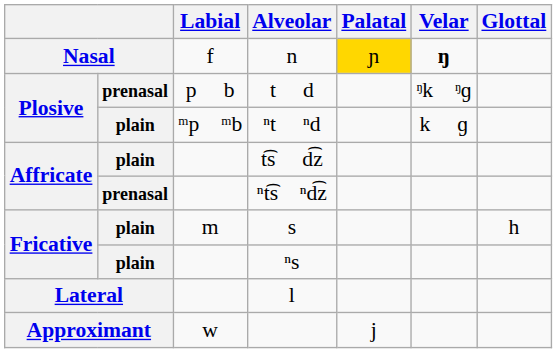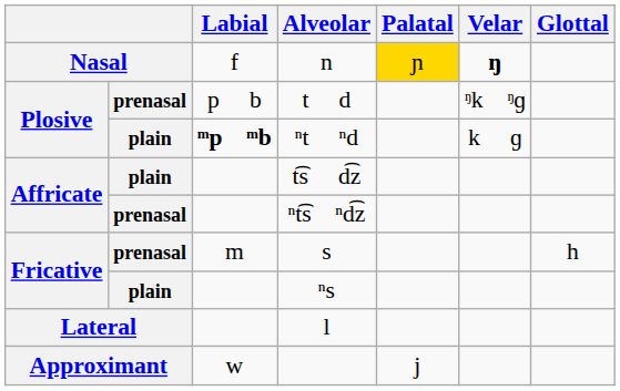ⁿt ⁿd | Labial: normal -> bold
s | column 2: plain -> prenasal
